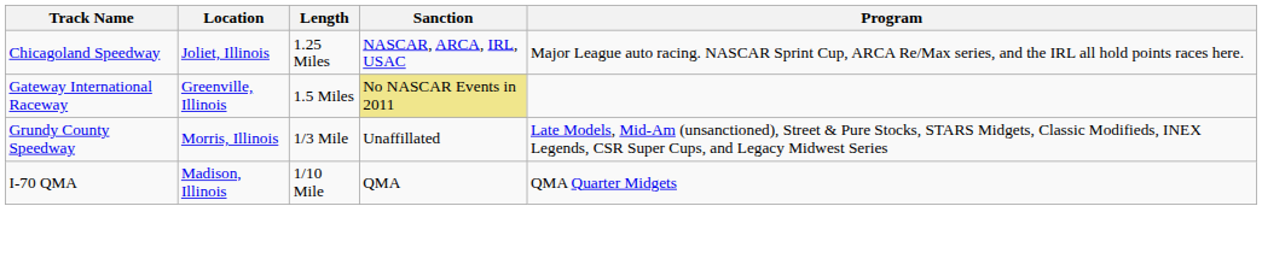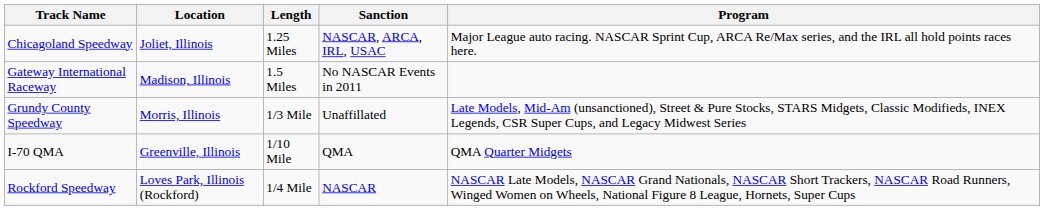Gateway International Raceway | Location: Greenville, Illinois -> Madison, Illinois
Gateway International Raceway | Sanction: khaki background -> no background
I-70 QMA | Location: Madison, Illinois -> Greenville, Illinois
+ row: Rockford Speedway | Loves Park, Illinois (Rockford) | 1/4 Mile | NASCAR | NASCAR Late Models, NASCAR Grand Nationals, NASCAR Short Trackers, NASCAR Road Runners, Winged Women on Wheels, National Figure 8 League, Hornets, Super Cups
